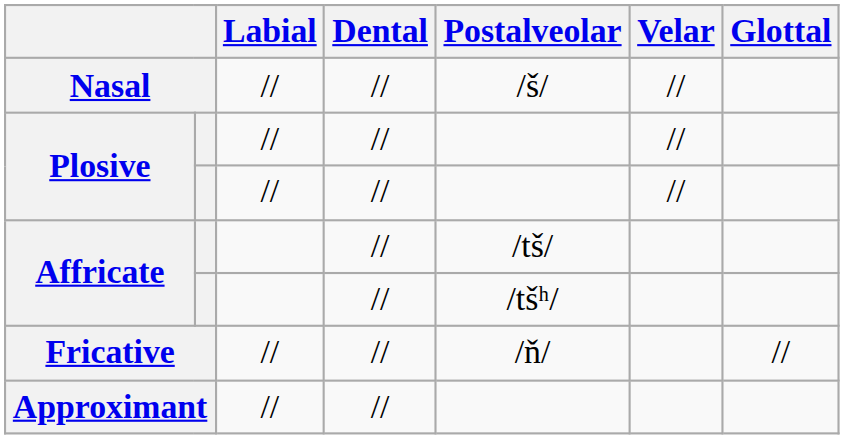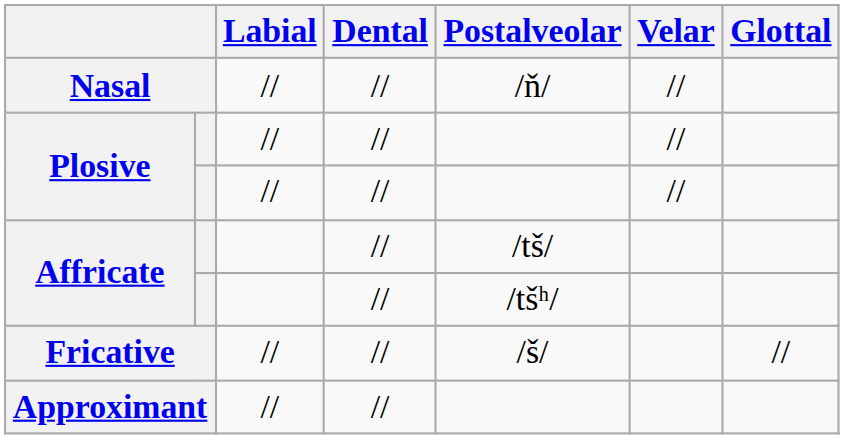Nasal | Postalveolar: /š/ -> /ň/
Fricative | Postalveolar: /ň/ -> /š/
